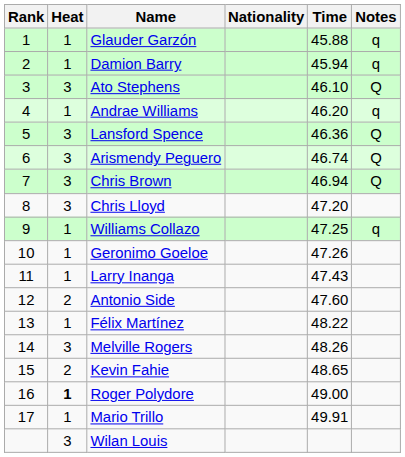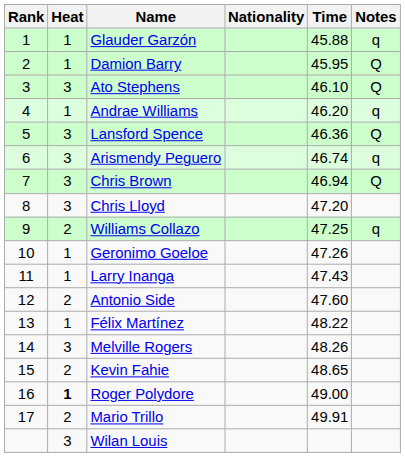Damion Barry | Time: 45.94 -> 45.95
Damion Barry | Notes: q -> Q
Arismendy Peguero | Notes: Q -> q
Williams Collazo | Heat: 1 -> 2
Mario Trillo | Heat: 1 -> 2
